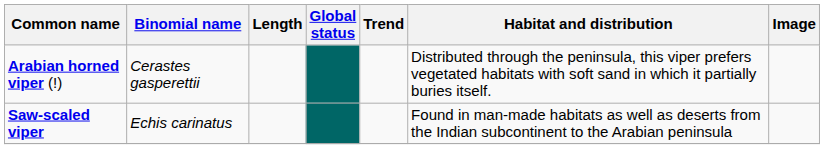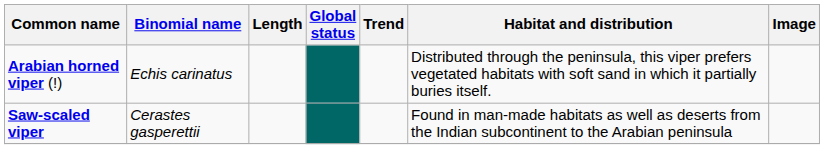Arabian horned viper (!) | Binomial name: Cerastes gasperettii -> Echis carinatus
Saw-scaled viper | Binomial name: Echis carinatus -> Cerastes gasperettii
